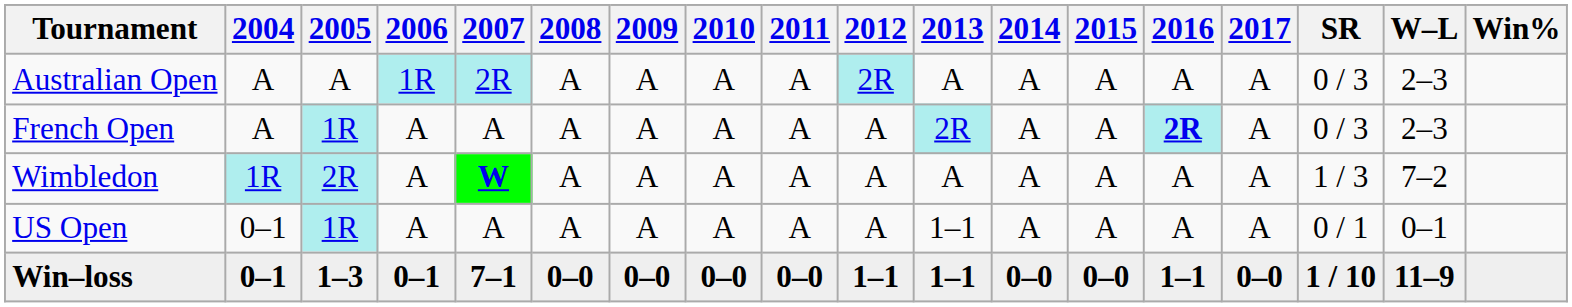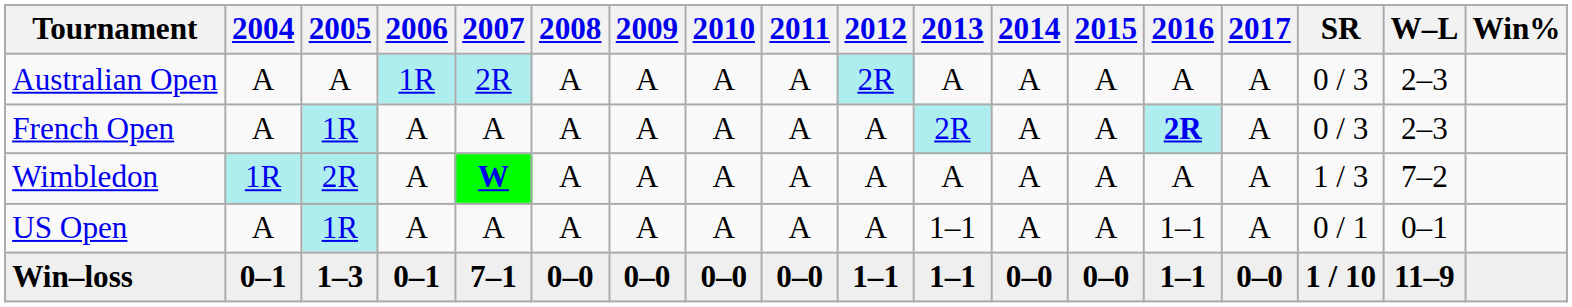US Open | 2004: 0–1 -> A
US Open | 2016: A -> 1–1
